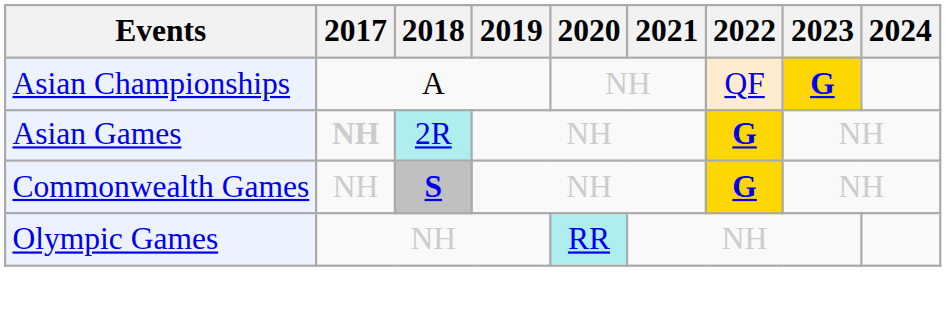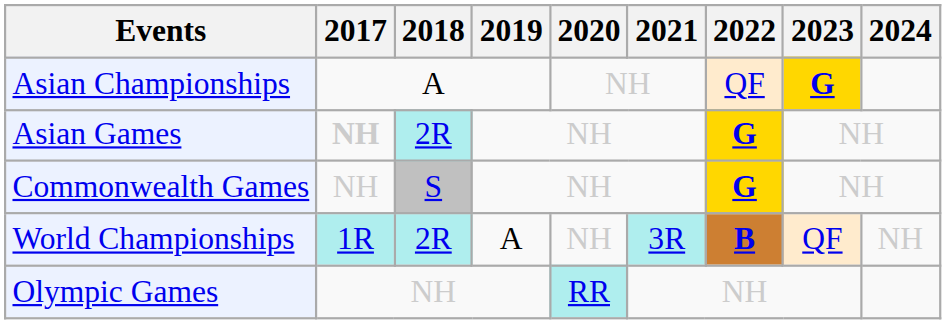Commonwealth Games | 2018: bold -> normal
+ row: World Championships | 1R | 2R | A | NH | 3R | B | QF | NH
